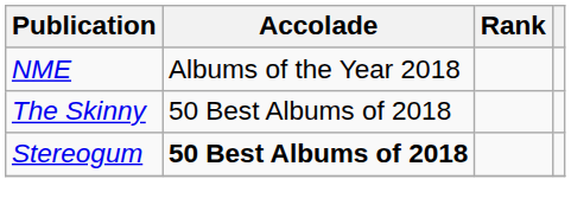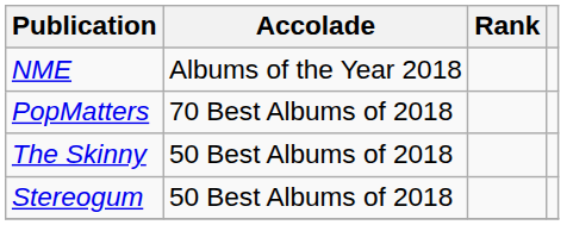+ row: PopMatters | 70 Best Albums of 2018
Stereogum | Accolade: bold -> normal
